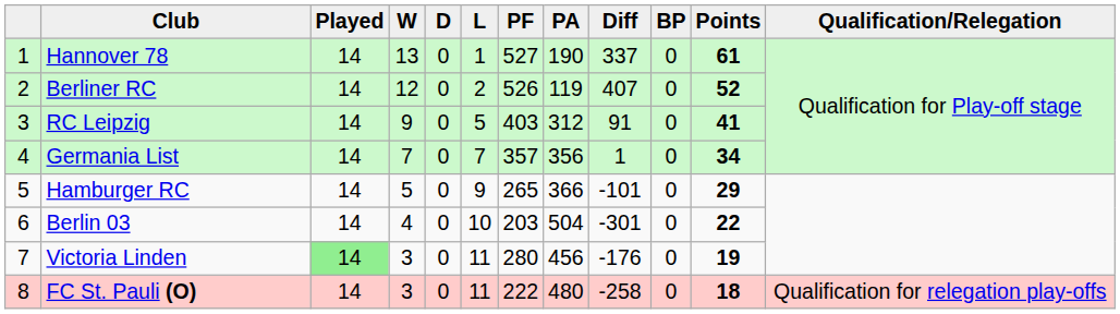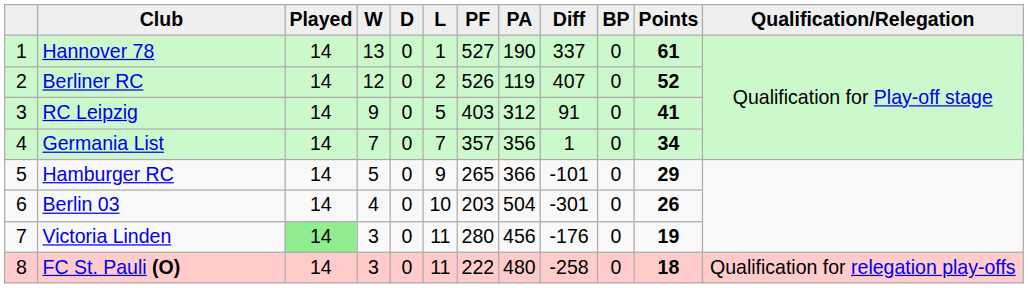Berlin 03 | Points: 22 -> 26
